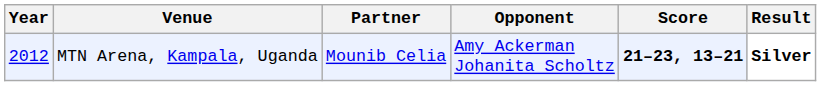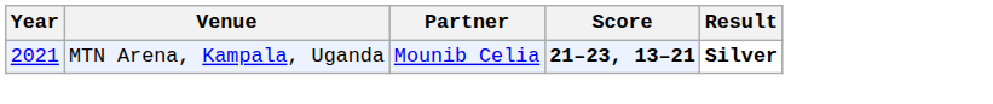- column: Opponent | Amy Ackerman Johanita Scholtz
MTN Arena, Kampala, Uganda | Year: 2012 -> 2021
